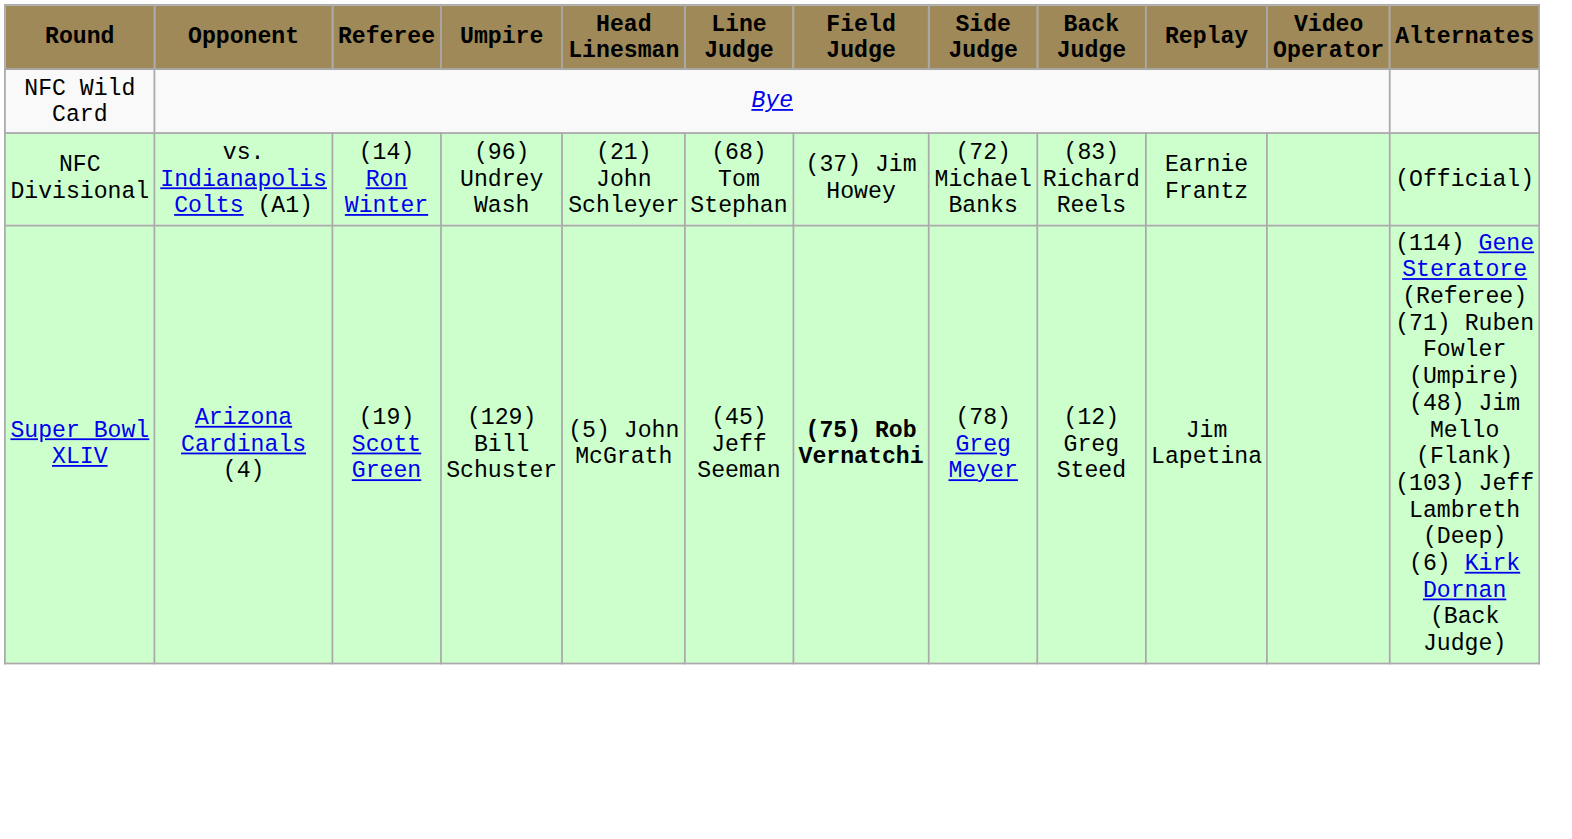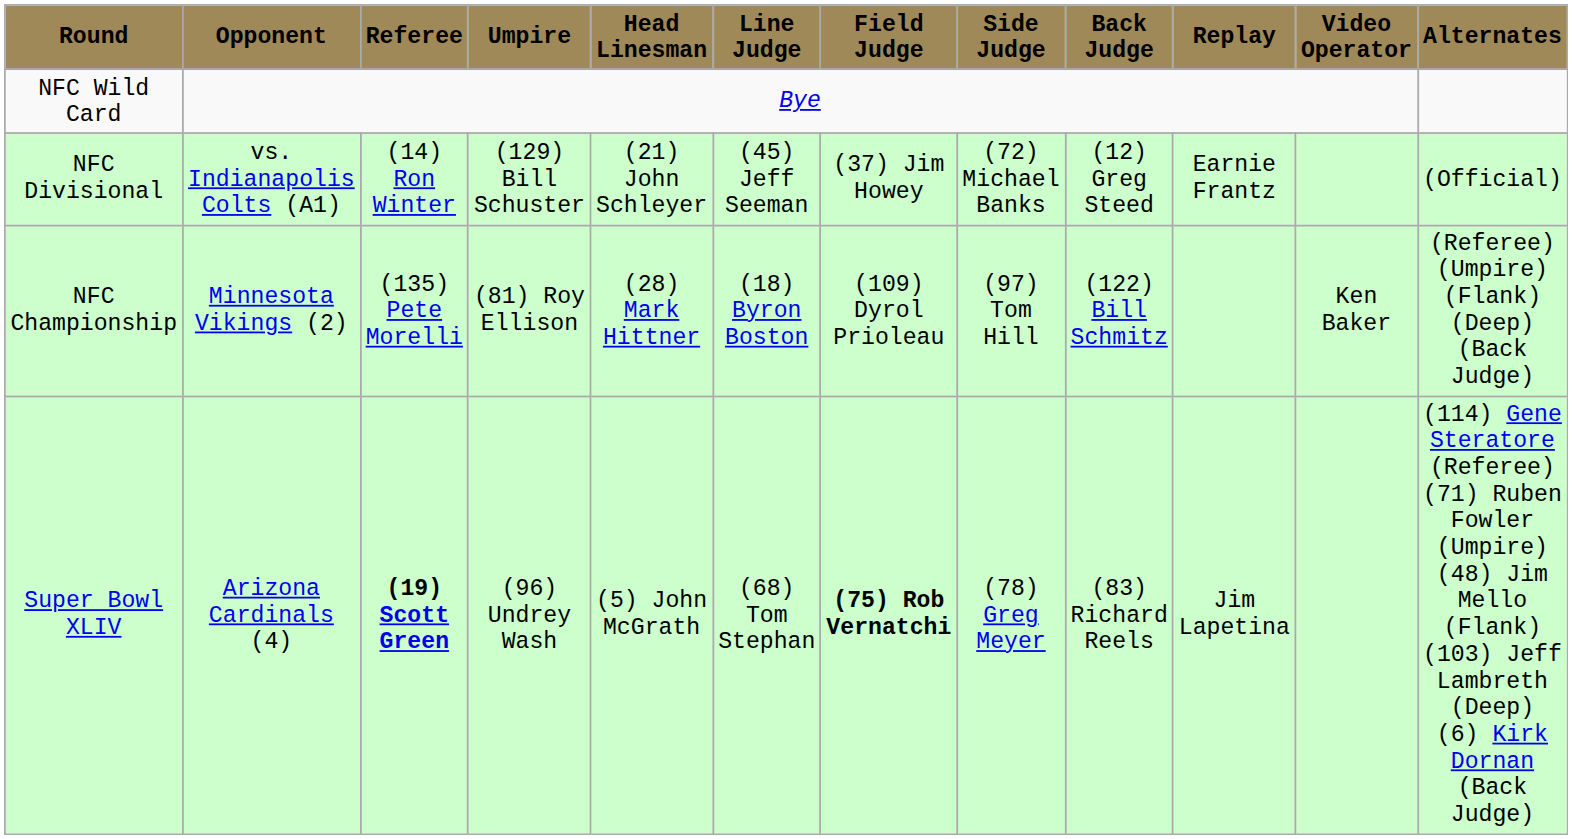NFC Divisional | Umpire: (96) Undrey Wash -> (129) Bill Schuster
NFC Divisional | Line Judge: (68) Tom Stephan -> (45) Jeff Seeman
NFC Divisional | Back Judge: (83) Richard Reels -> (12) Greg Steed
+ row: NFC Championship | Minnesota Vikings (2) | (135) Pete Morelli | (81) Roy Ellison | (28) Mark Hittner | (18) Byron Boston | (109) Dyrol Prioleau | (97) Tom Hill | (122) Bill Schmitz | Ken Baker | (Referee) (Umpire) (Flank) (Deep) (Back Judge)
Super Bowl XLIV | Referee: normal -> bold
Super Bowl XLIV | Umpire: (129) Bill Schuster -> (96) Undrey Wash
Super Bowl XLIV | Line Judge: (45) Jeff Seeman -> (68) Tom Stephan
Super Bowl XLIV | Back Judge: (12) Greg Steed -> (83) Richard Reels
